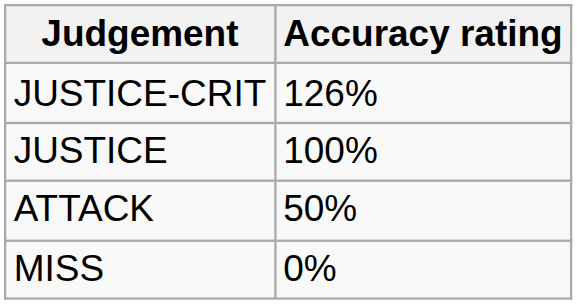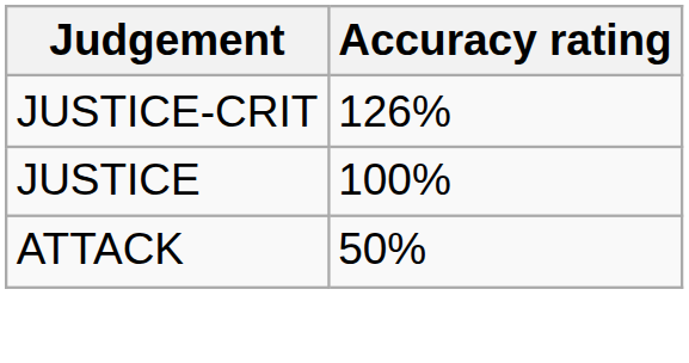- row: MISS | 0%
